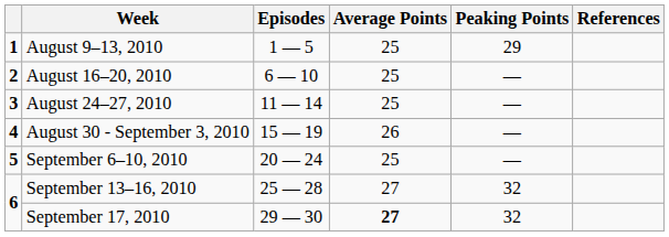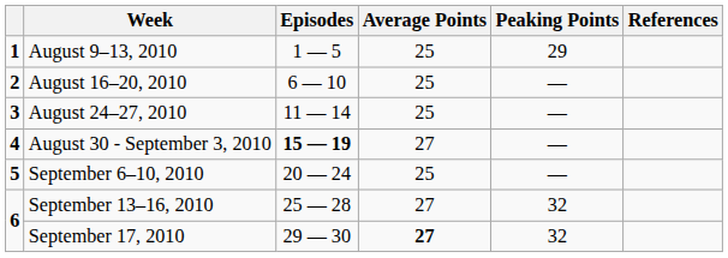August 30 - September 3, 2010 | Episodes: normal -> bold
August 30 - September 3, 2010 | Average Points: 26 -> 27
